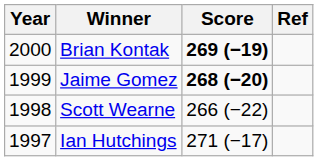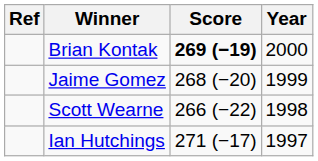columns swapped: Year <-> Ref
Jaime Gomez | Score: bold -> normal
